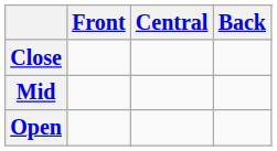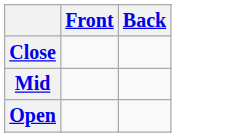- column: Central
